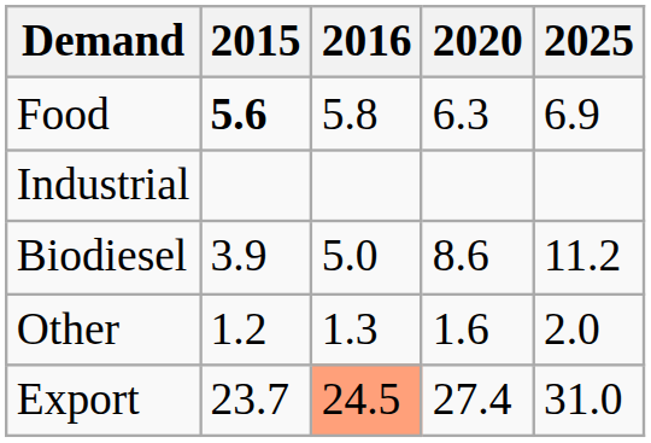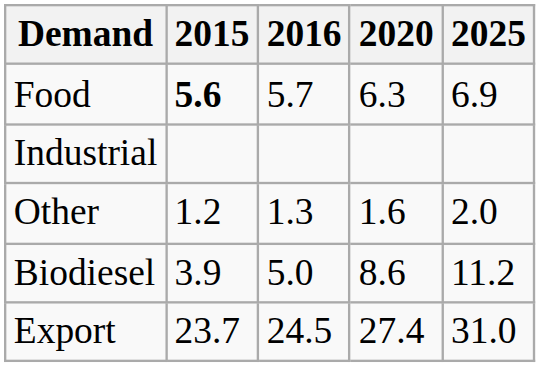Food | 2016: 5.8 -> 5.7
rows swapped: Biodiesel <-> Other
Export | 2016: lightsalmon background -> no background
